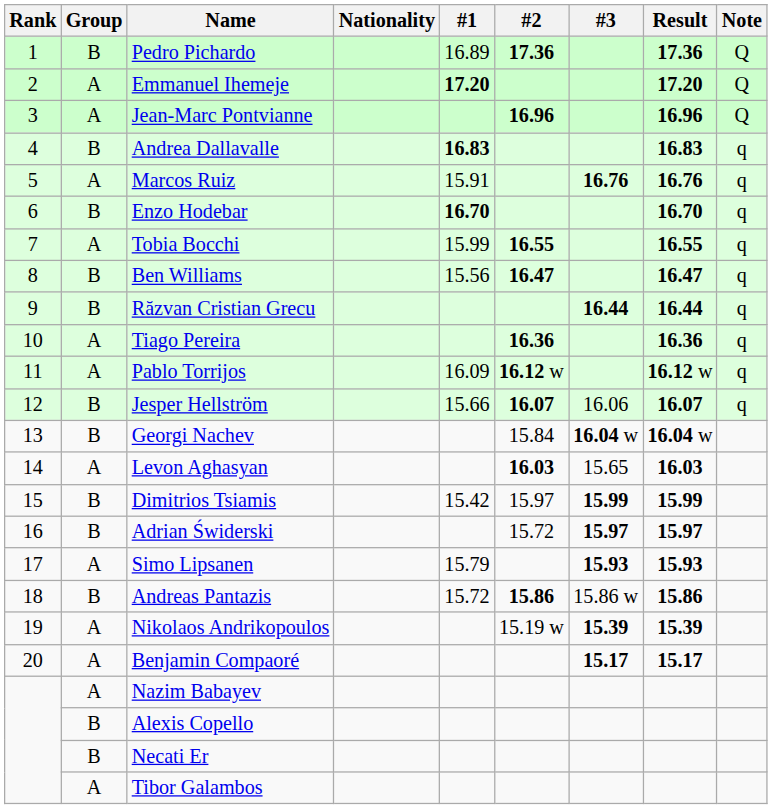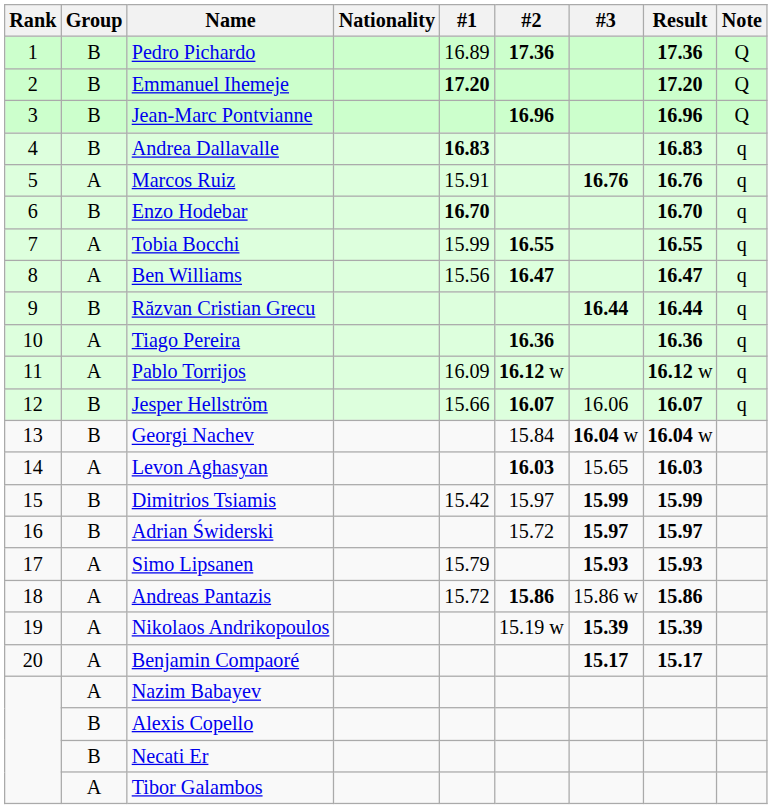Emmanuel Ihemeje | Group: A -> B
Jean-Marc Pontvianne | Group: A -> B
Ben Williams | Group: B -> A
Andreas Pantazis | Group: B -> A
